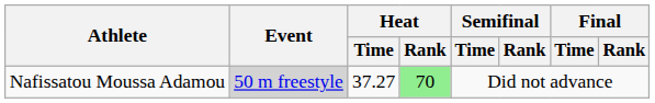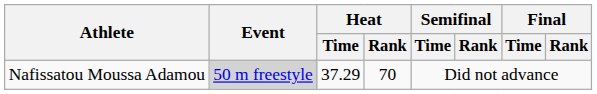Nafissatou Moussa Adamou | Heat / Time: 37.27 -> 37.29
Nafissatou Moussa Adamou | Heat / Rank: lightgreen background -> no background
